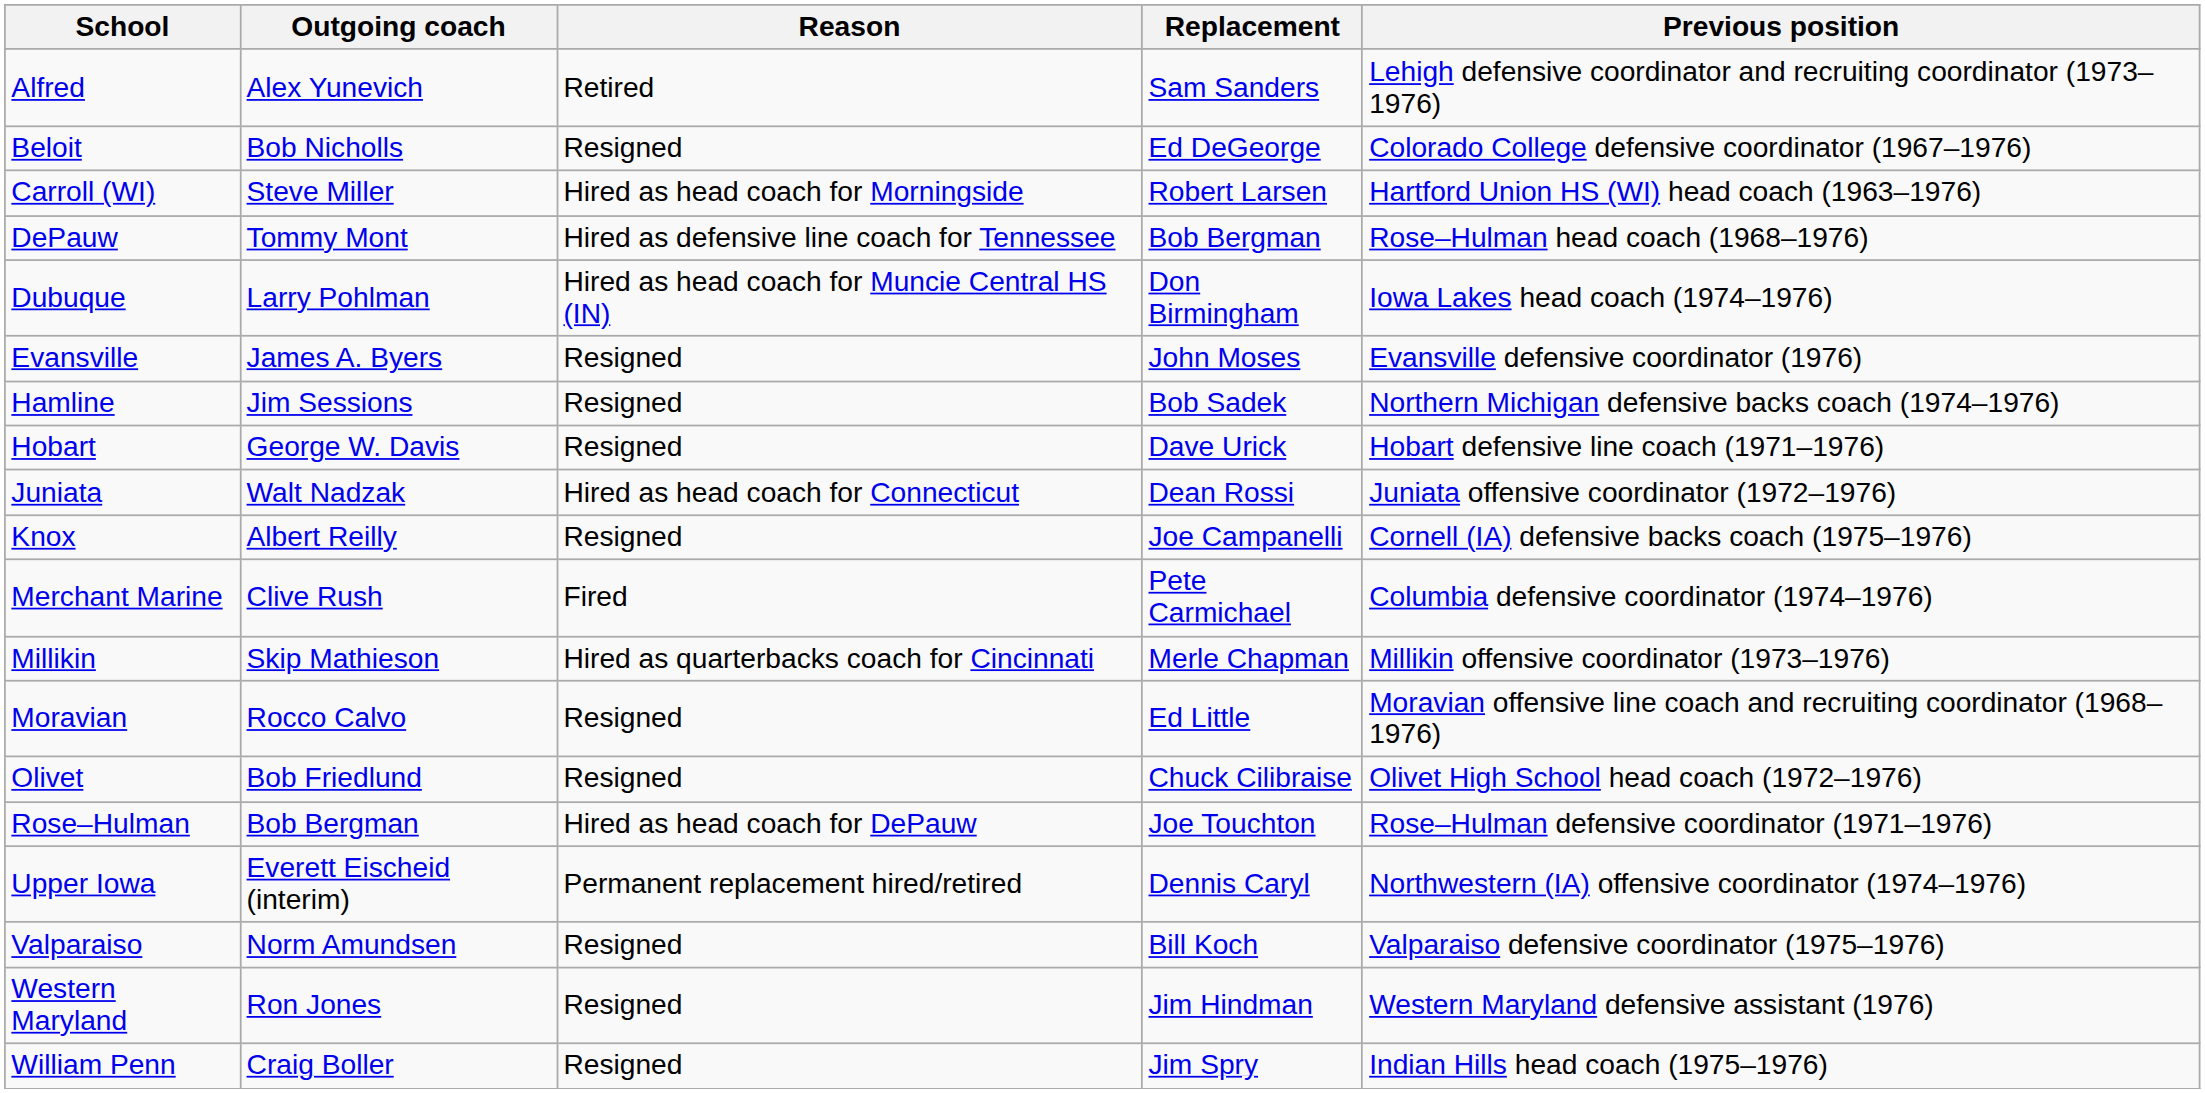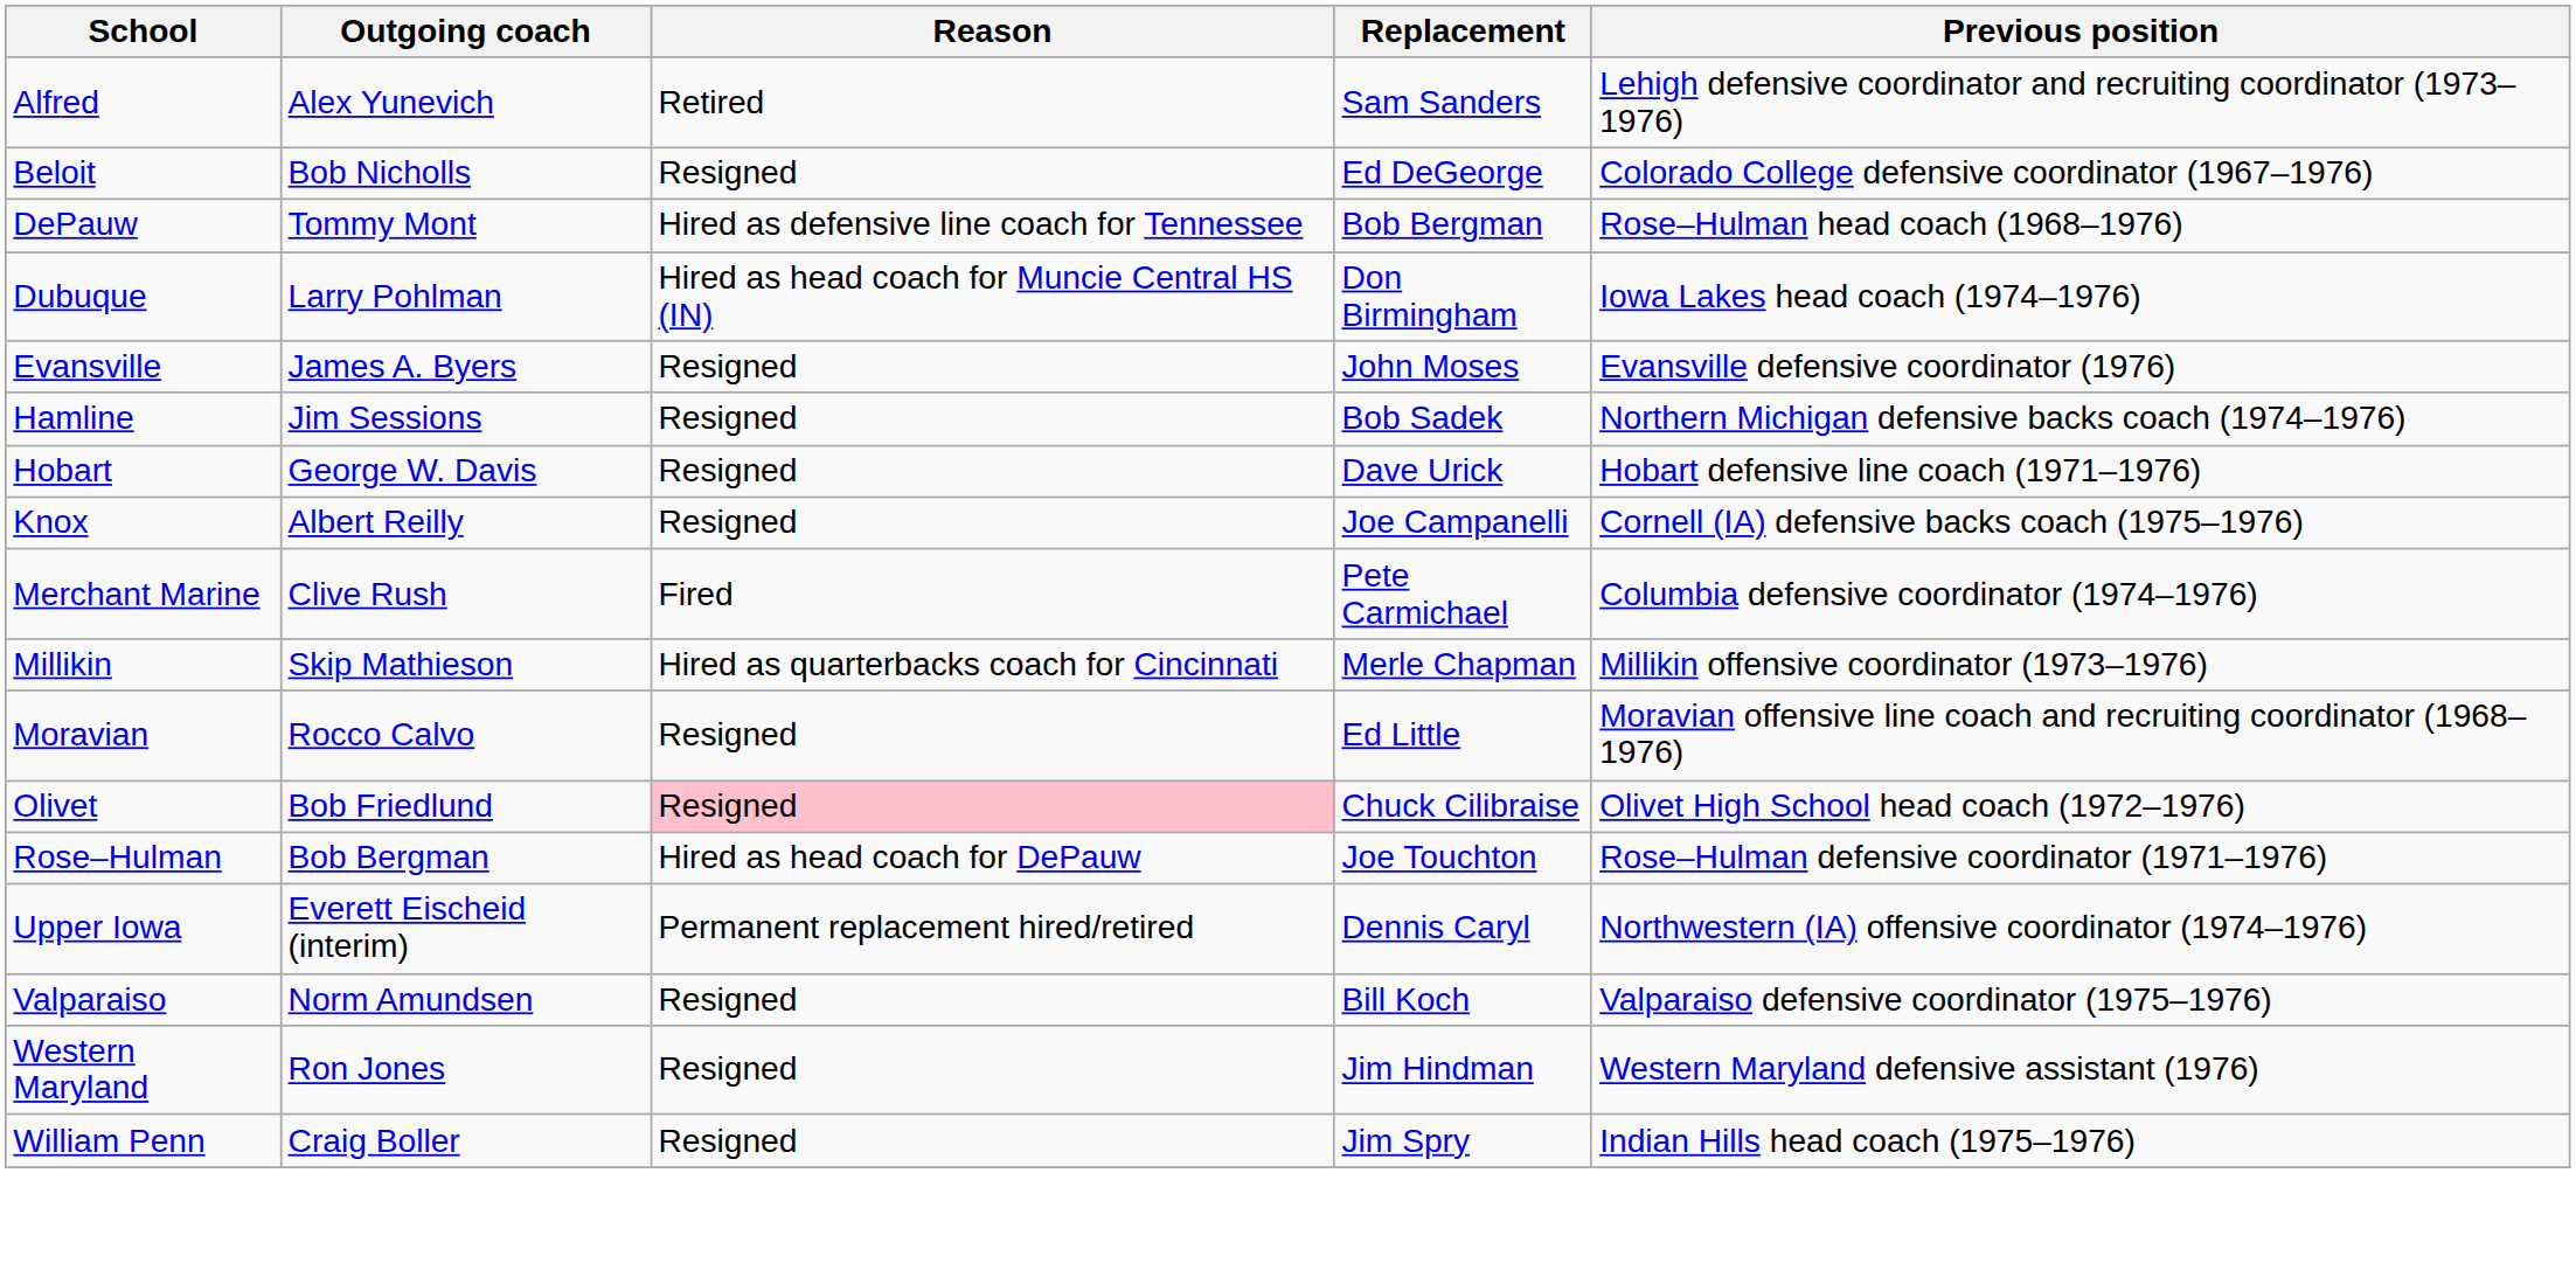- row: Carroll (WI) | Steve Miller | Hired as head coach for Morningside | Robert Larsen | Hartford Union HS (WI) head coach (1963–1976)
- row: Juniata | Walt Nadzak | Hired as head coach for Connecticut | Dean Rossi | Juniata offensive coordinator (1972–1976)
Olivet | Reason: no background -> pink background
